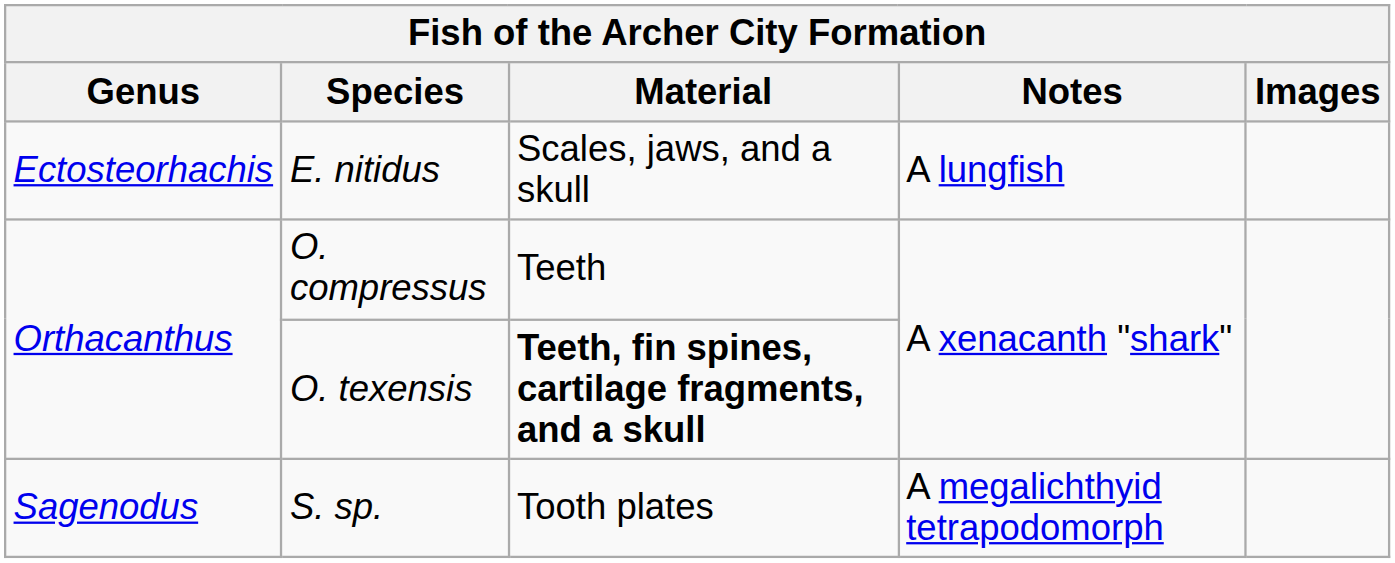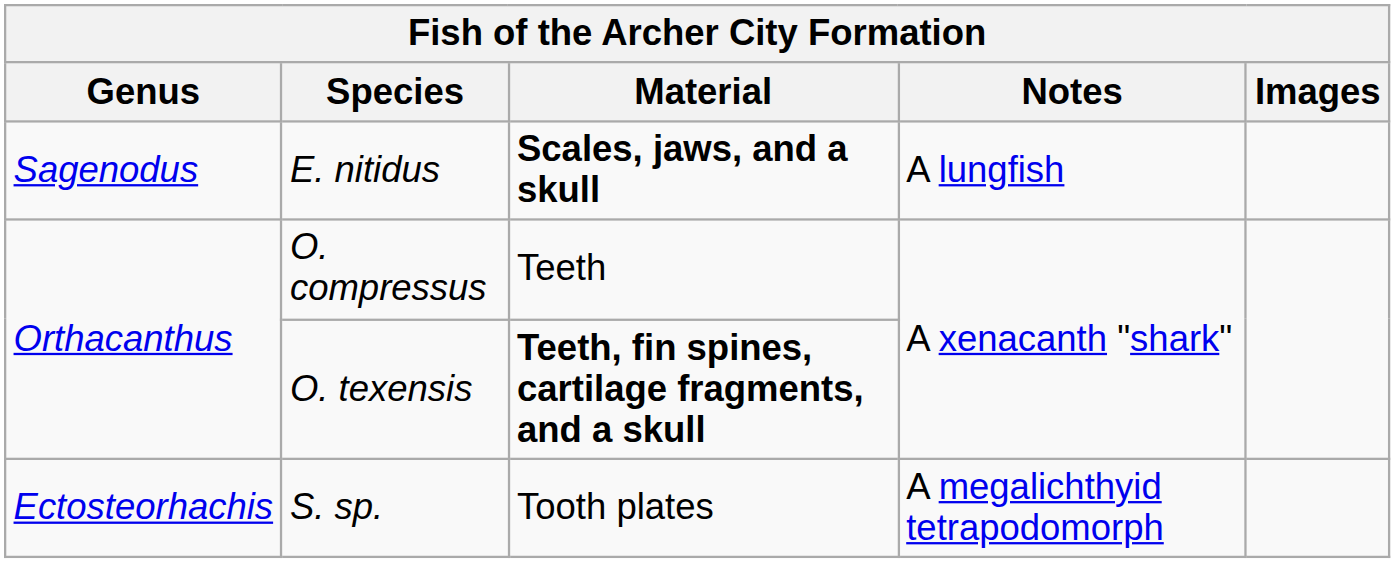E. nitidus | Genus: Ectosteorhachis -> Sagenodus
E. nitidus | Material: normal -> bold
S. sp. | Genus: Sagenodus -> Ectosteorhachis
